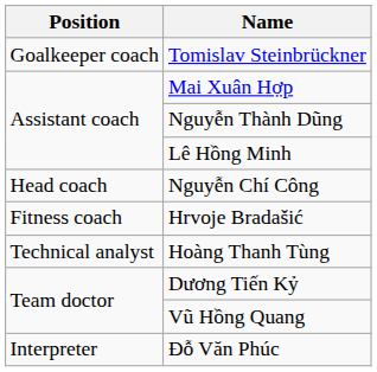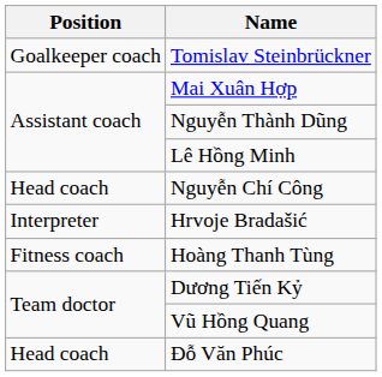Hrvoje Bradašić | Position: Fitness coach -> Interpreter
Hoàng Thanh Tùng | Position: Technical analyst -> Fitness coach
Đỗ Văn Phúc | Position: Interpreter -> Head coach
